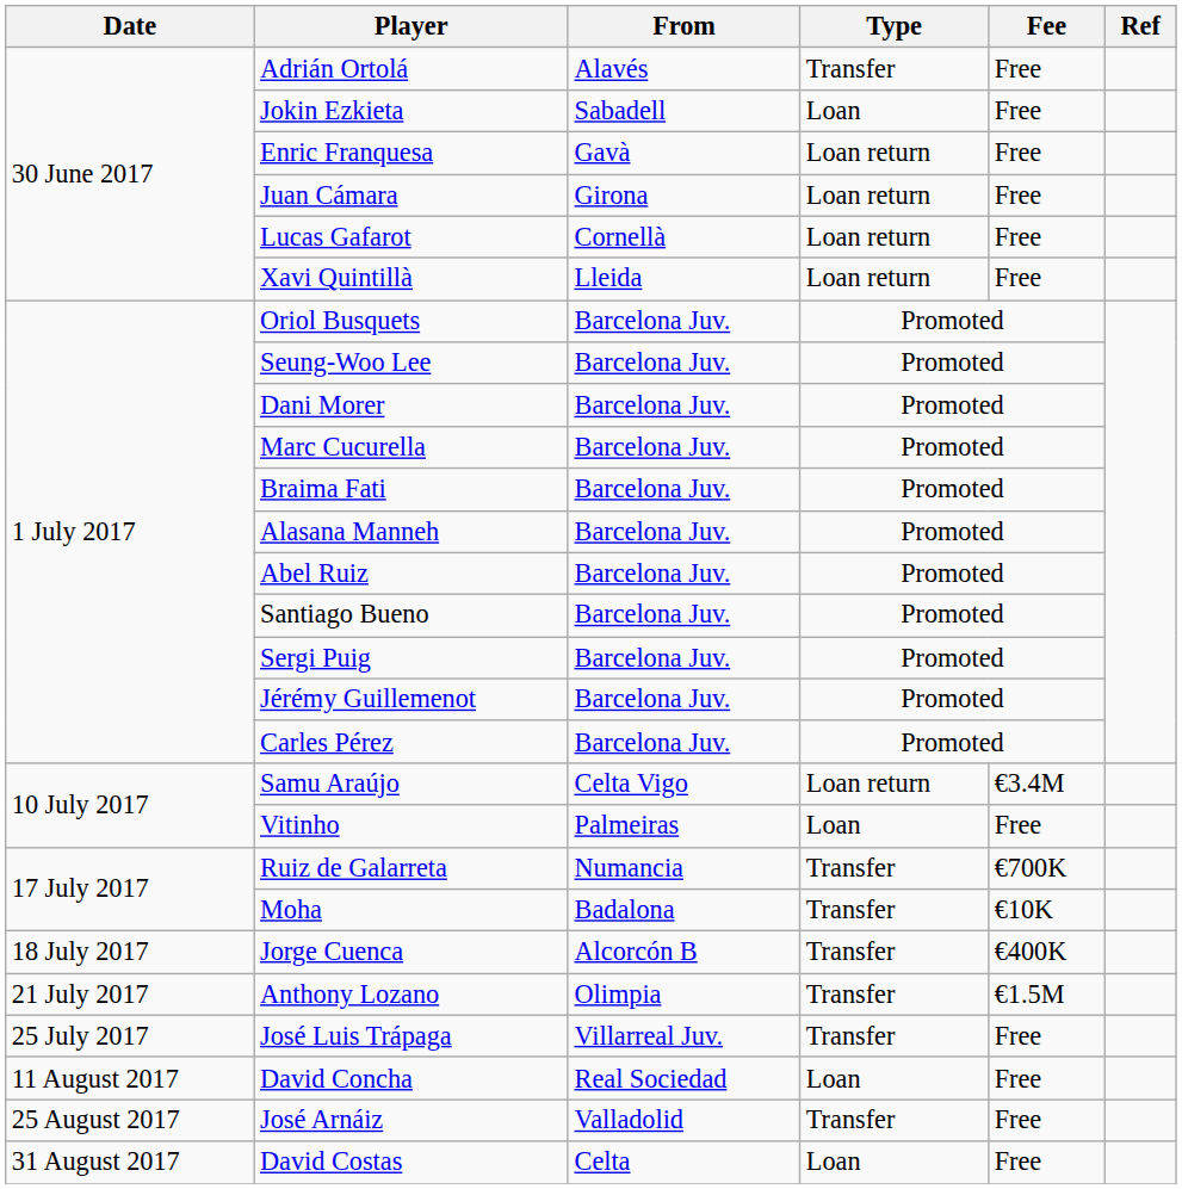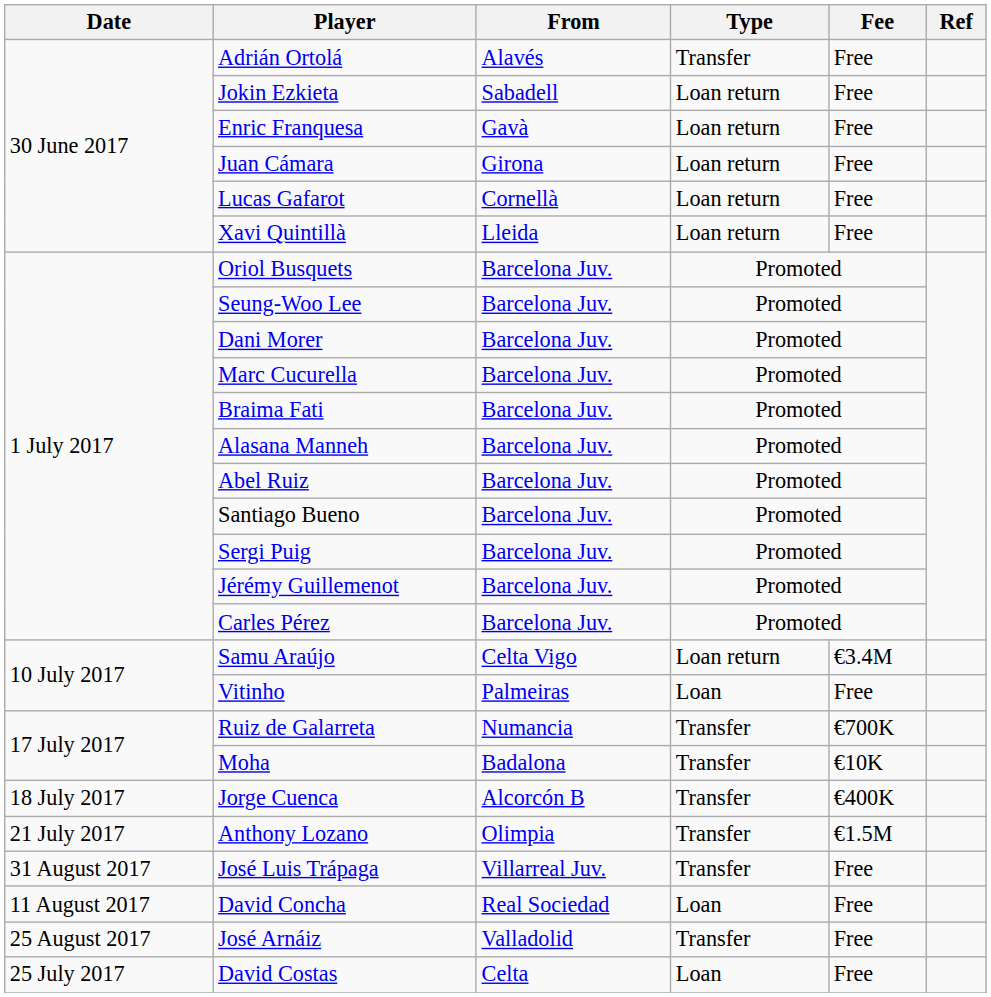Jokin Ezkieta | Type: Loan -> Loan return
José Luis Trápaga | Date: 25 July 2017 -> 31 August 2017
David Costas | Date: 31 August 2017 -> 25 July 2017
